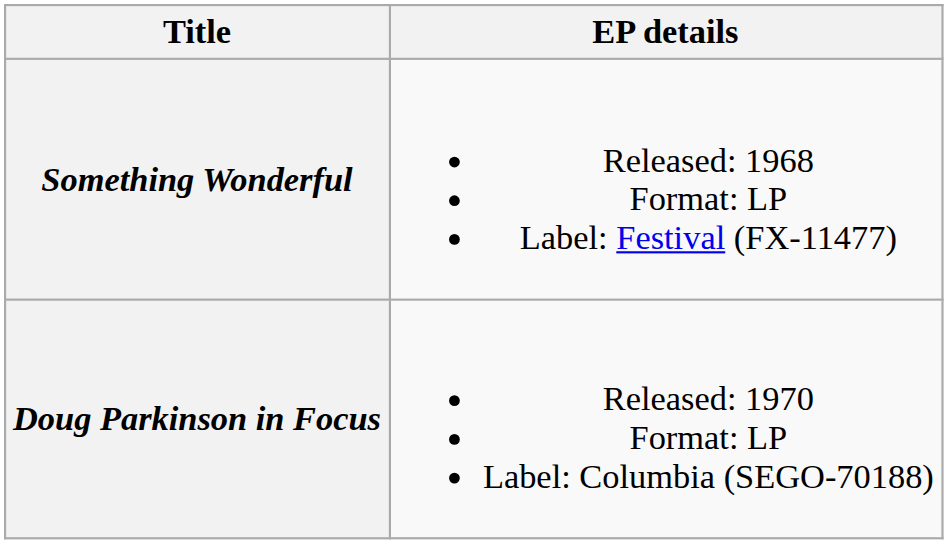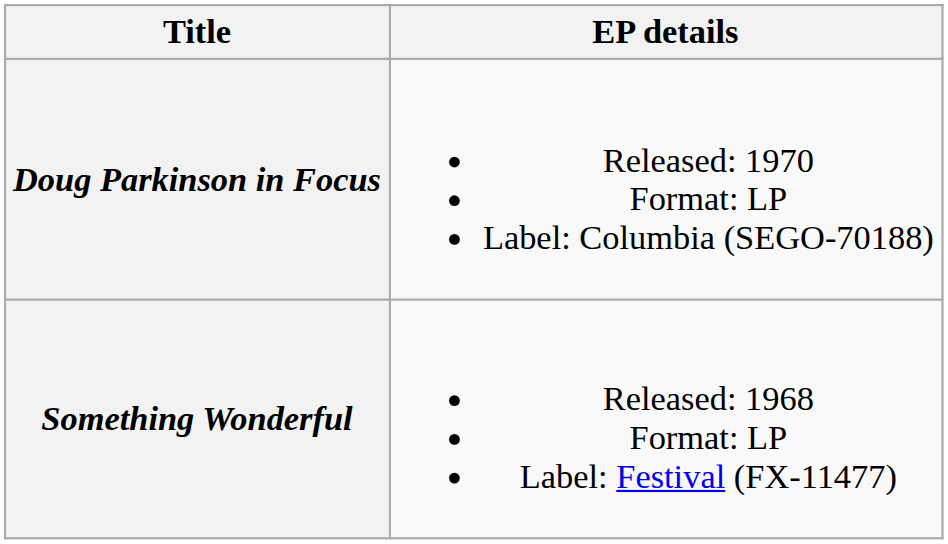rows swapped: Something Wonderful <-> Doug Parkinson in Focus
